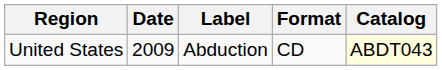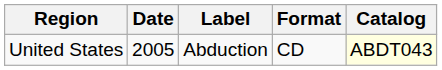United States | Date: 2009 -> 2005
